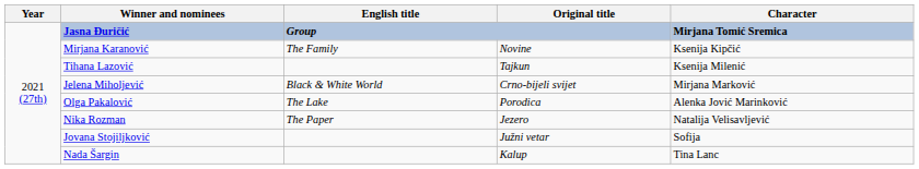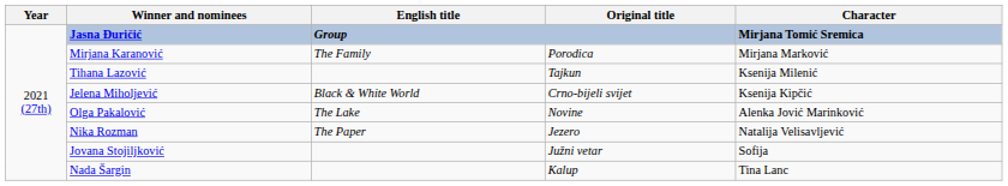Mirjana Karanović | Original title: Novine -> Porodica
Mirjana Karanović | Character: Ksenija Kipčić -> Mirjana Marković
Jelena Miholjević | Character: Mirjana Marković -> Ksenija Kipčić
Olga Pakalović | Original title: Porodica -> Novine
